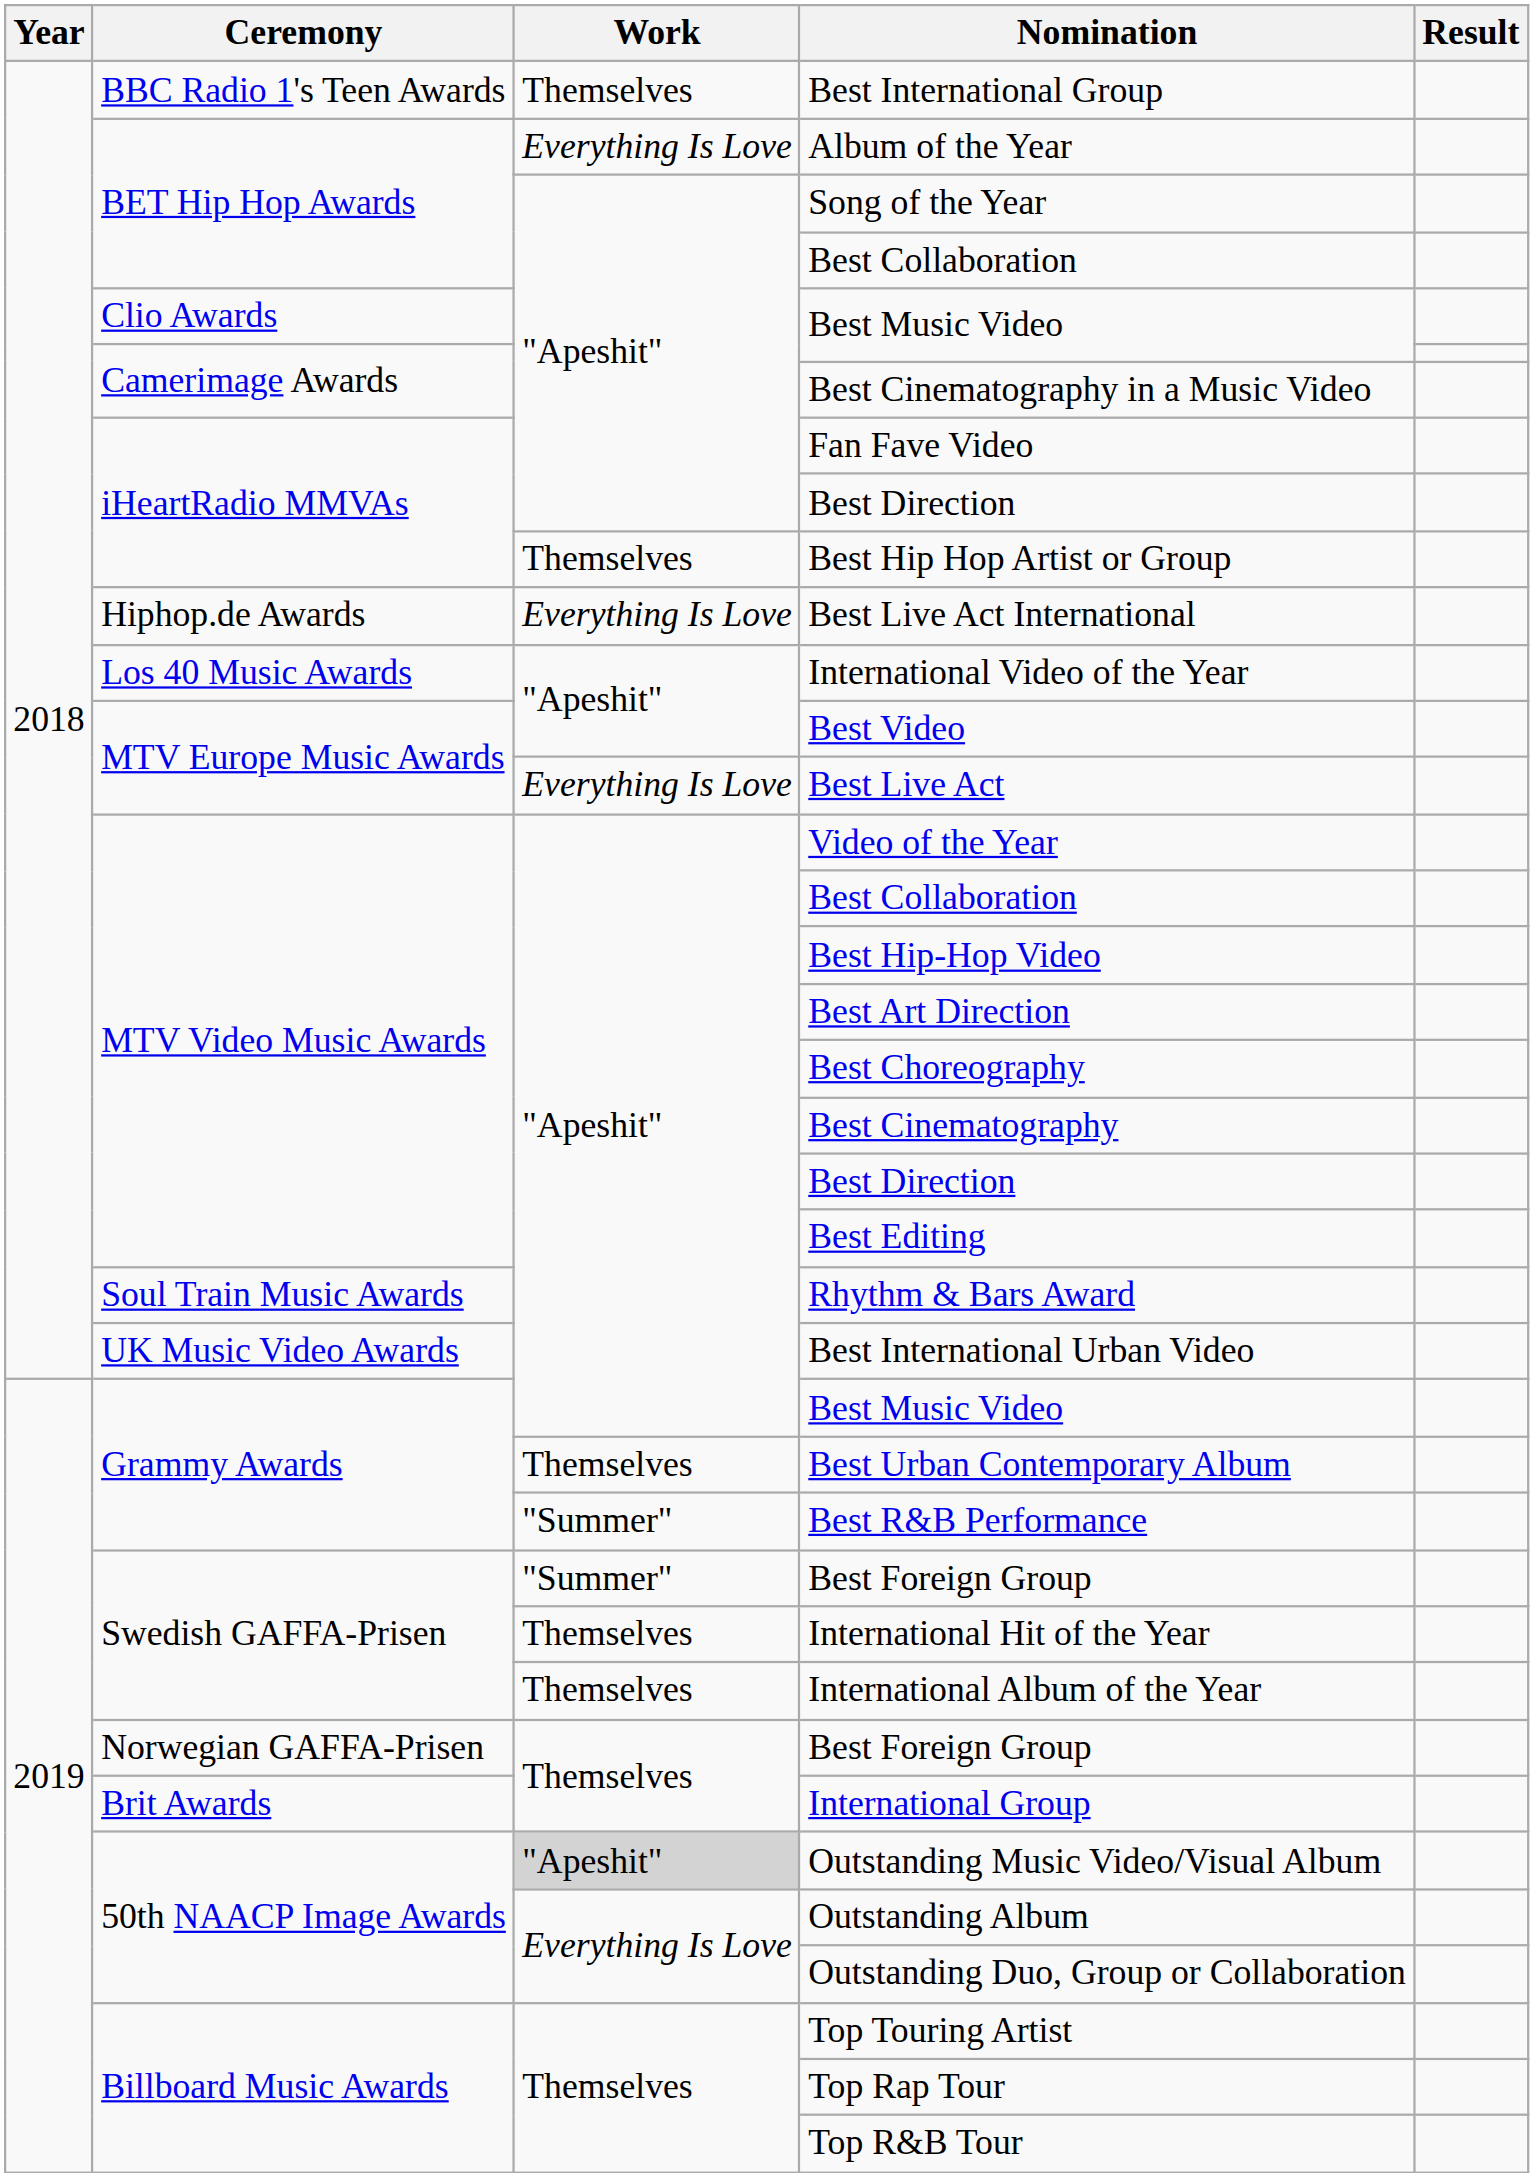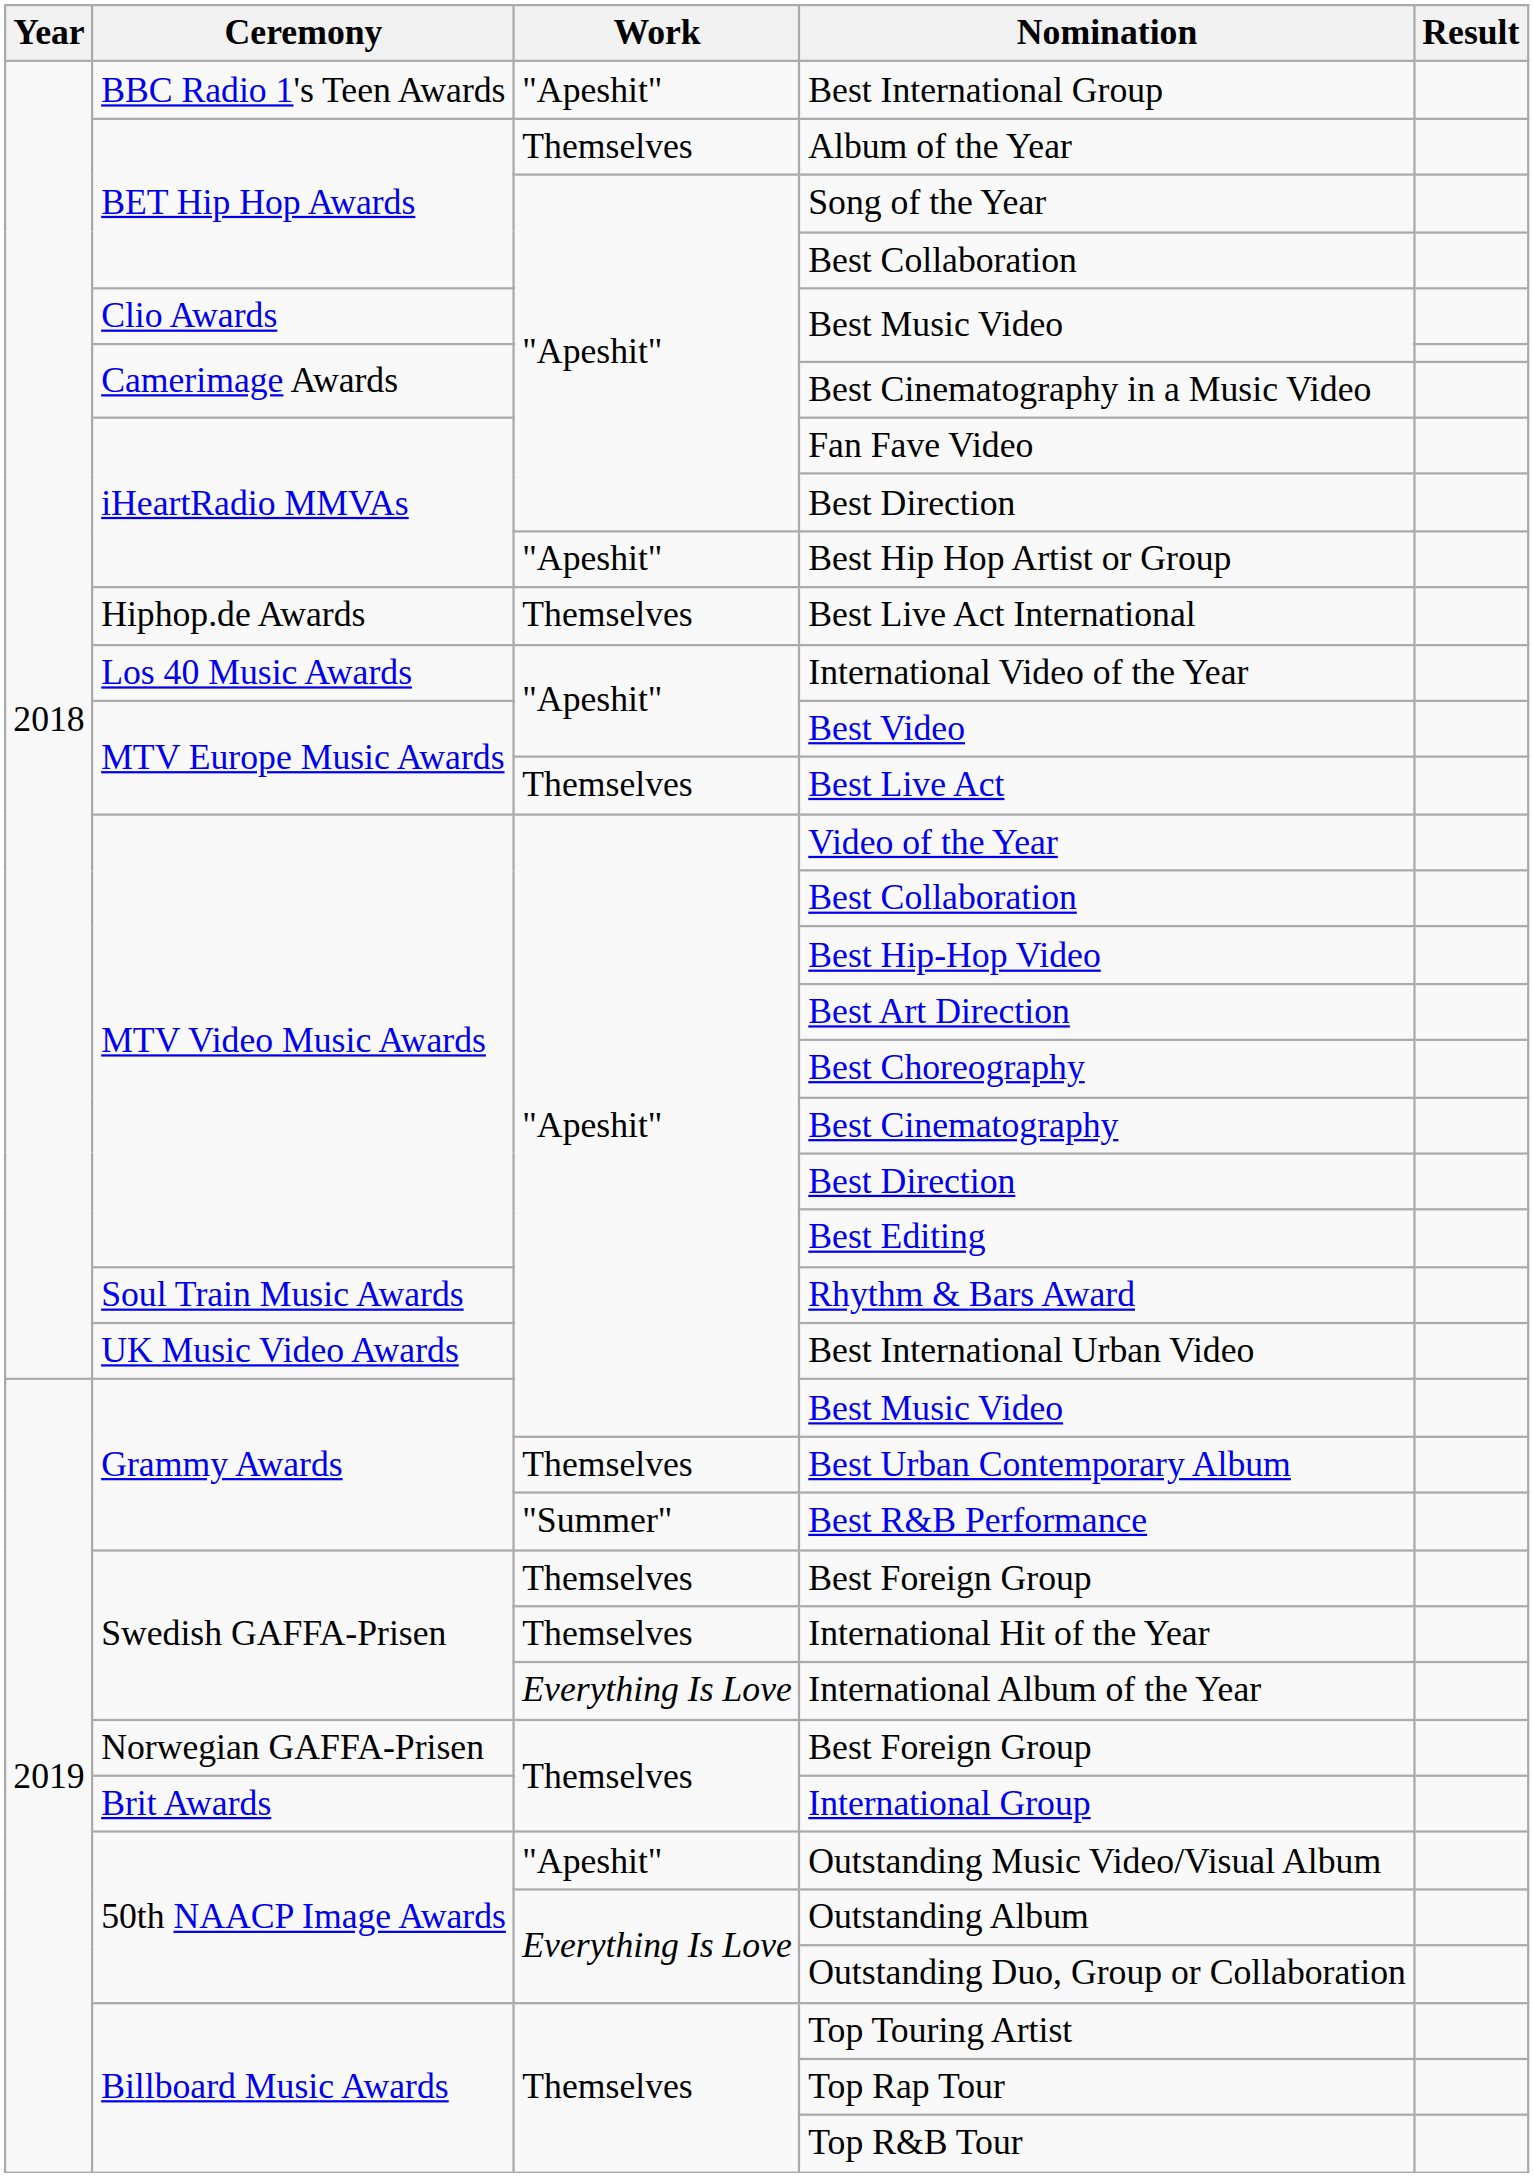Best International Group | Work: Themselves -> "Apeshit"
Album of the Year | Work: Everything Is Love -> Themselves
Best Hip Hop Artist or Group | Work: Themselves -> "Apeshit"
Best Live Act International | Work: Everything Is Love -> Themselves
Best Live Act | Work: Everything Is Love -> Themselves
Swedish GAFFA-Prisen / Best Foreign Group | Work: "Summer" -> Themselves
International Album of the Year | Work: Themselves -> Everything Is Love
Outstanding Music Video/Visual Album | Work: lightgrey background -> no background
